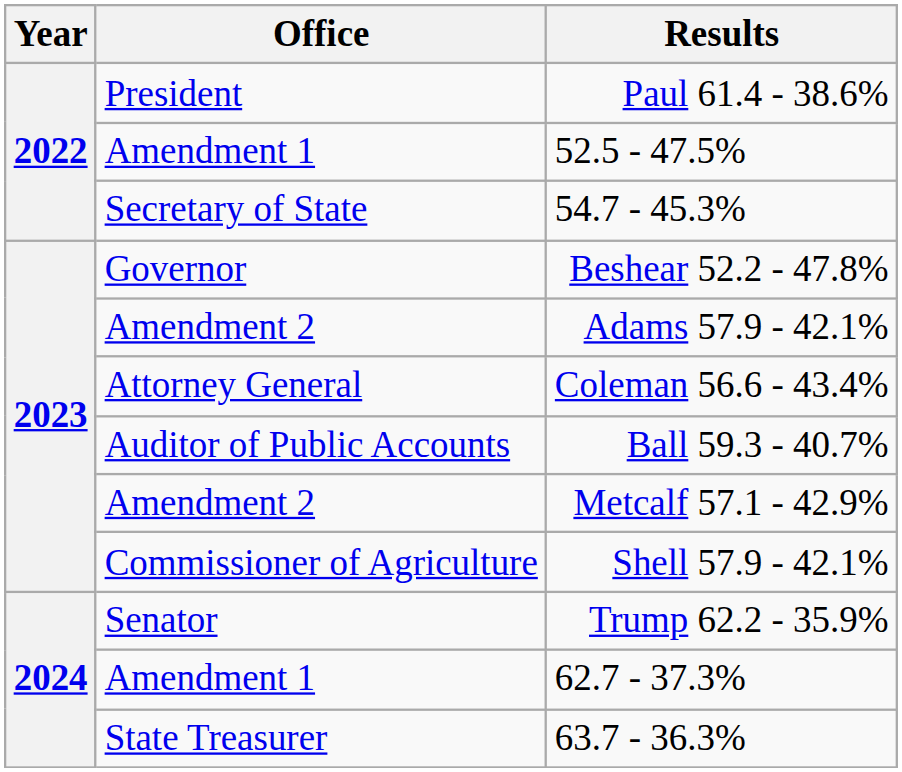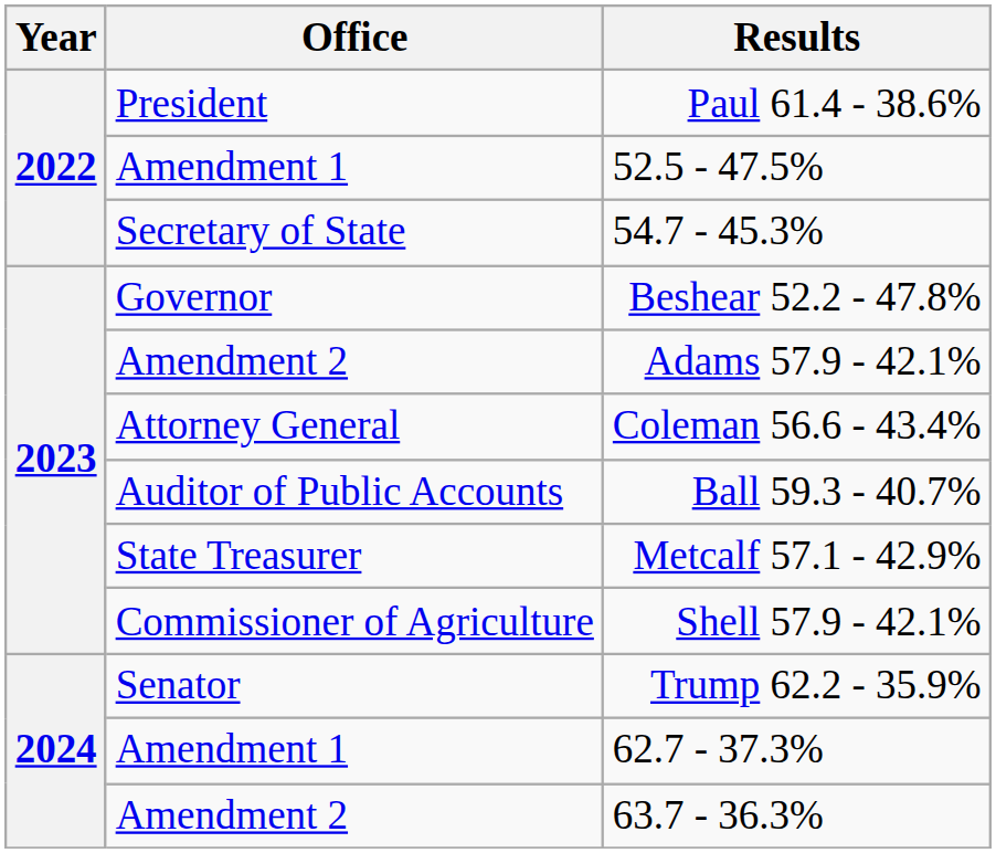Metcalf 57.1 - 42.9% | Office: Amendment 2 -> State Treasurer
63.7 - 36.3% | Office: State Treasurer -> Amendment 2
